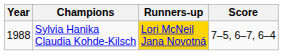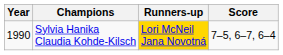Sylvia Hanika Claudia Kohde-Kilsch | Year: 1988 -> 1990
